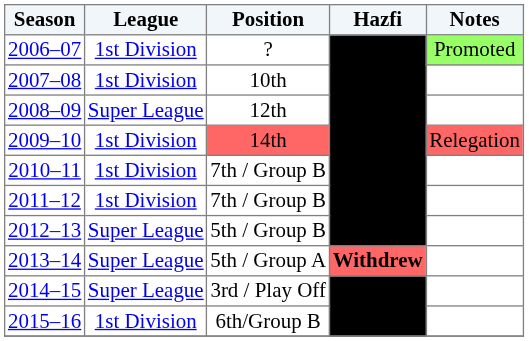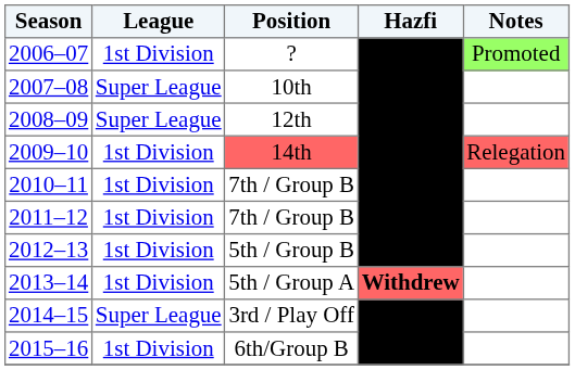10th | League: 1st Division -> Super League
5th / Group B | League: Super League -> 1st Division
5th / Group A | League: Super League -> 1st Division
